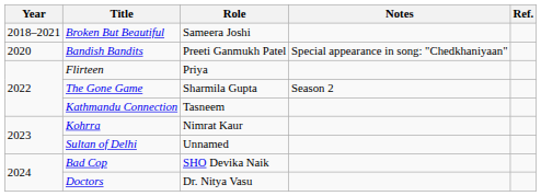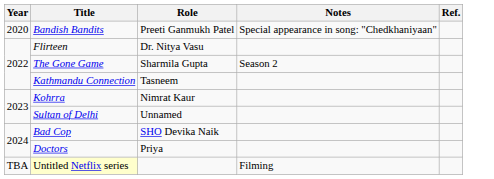- row: 2018–2021 | Broken But Beautiful | Sameera Joshi
Flirteen | Role: Priya -> Dr. Nitya Vasu
Doctors | Role: Dr. Nitya Vasu -> Priya
+ row: TBA | Untitled Netflix series | Filming
